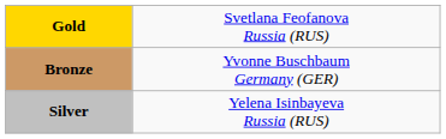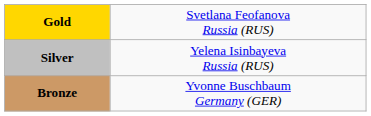rows swapped: Silver <-> Bronze
